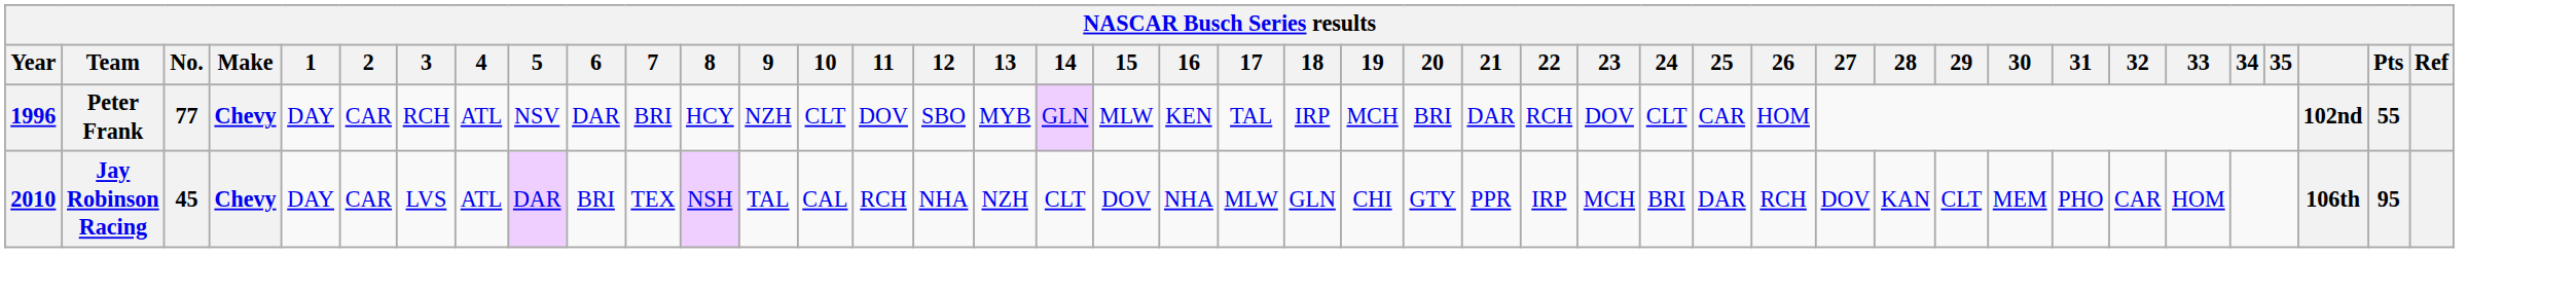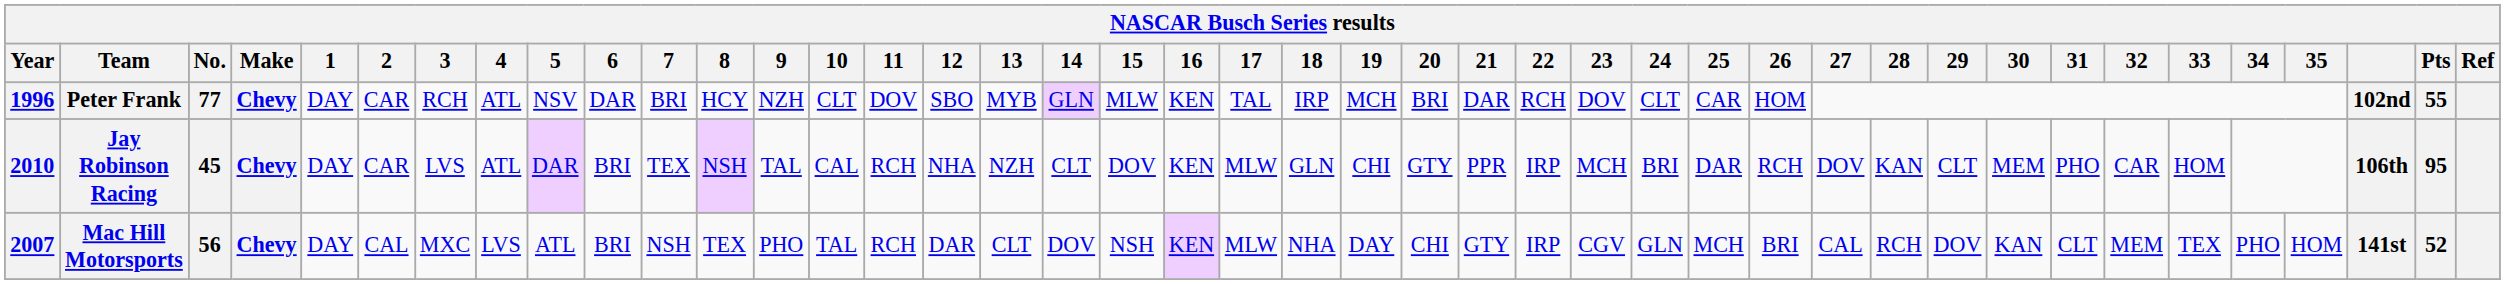Jay Robinson Racing | 16: NHA -> KEN
+ row: 2007 | Mac Hill Motorsports | 56 | Chevy | DAY | CAL | MXC | LVS | ATL | BRI | NSH | TEX | PHO | TAL | RCH | DAR | CLT | DOV | NSH | KEN | MLW | NHA | DAY | CHI | GTY | IRP | CGV | GLN | MCH | BRI | CAL | RCH | DOV | KAN | CLT | MEM | TEX | PHO | HOM | 141st | 52
